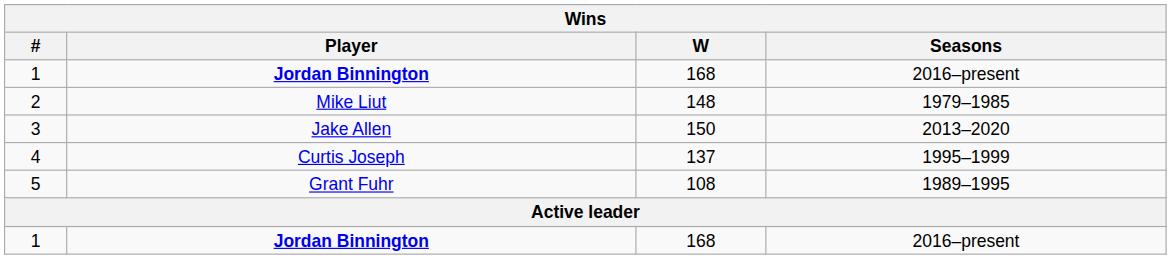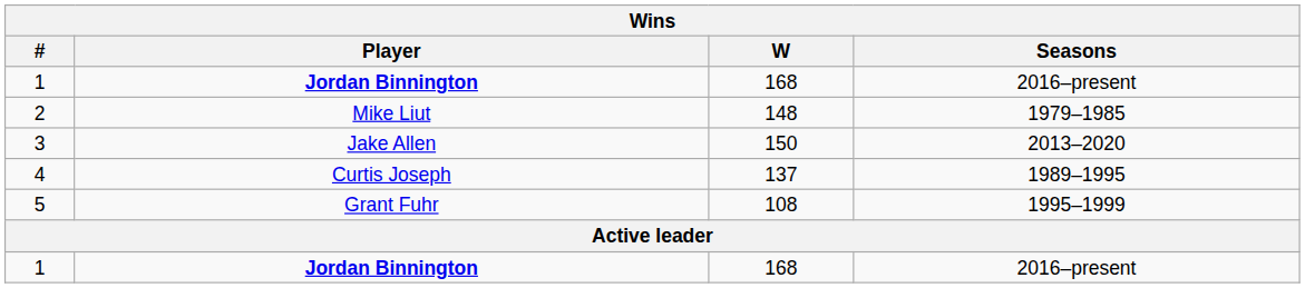4 | Seasons: 1995–1999 -> 1989–1995
5 | Seasons: 1989–1995 -> 1995–1999
